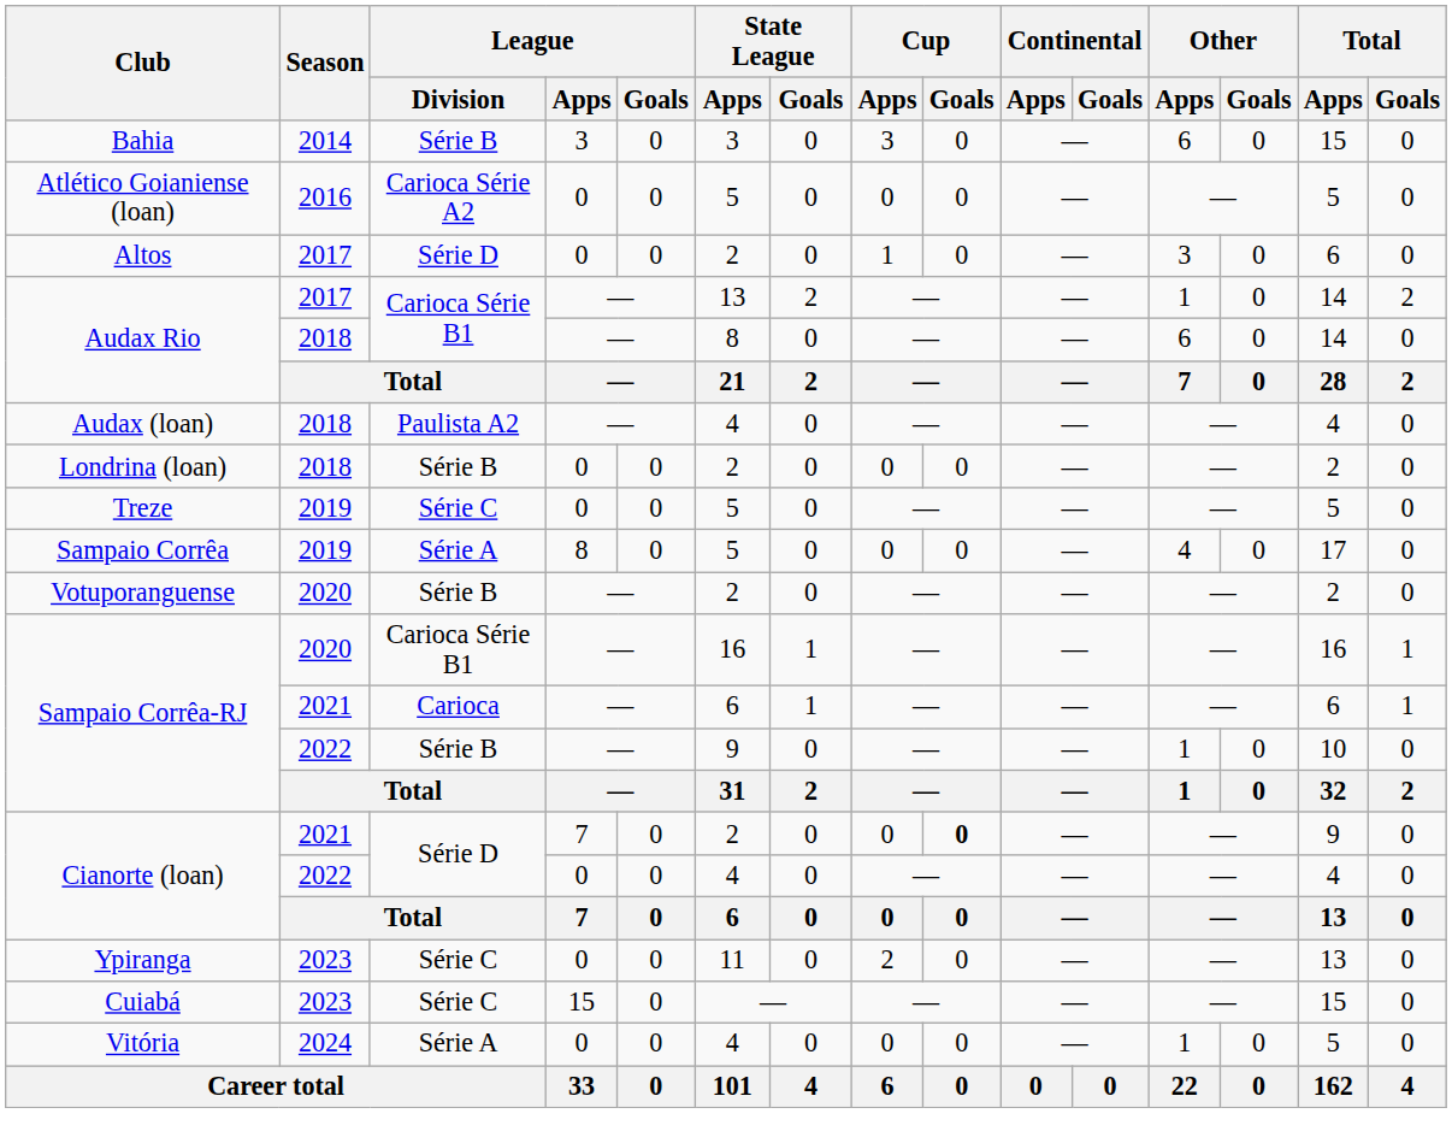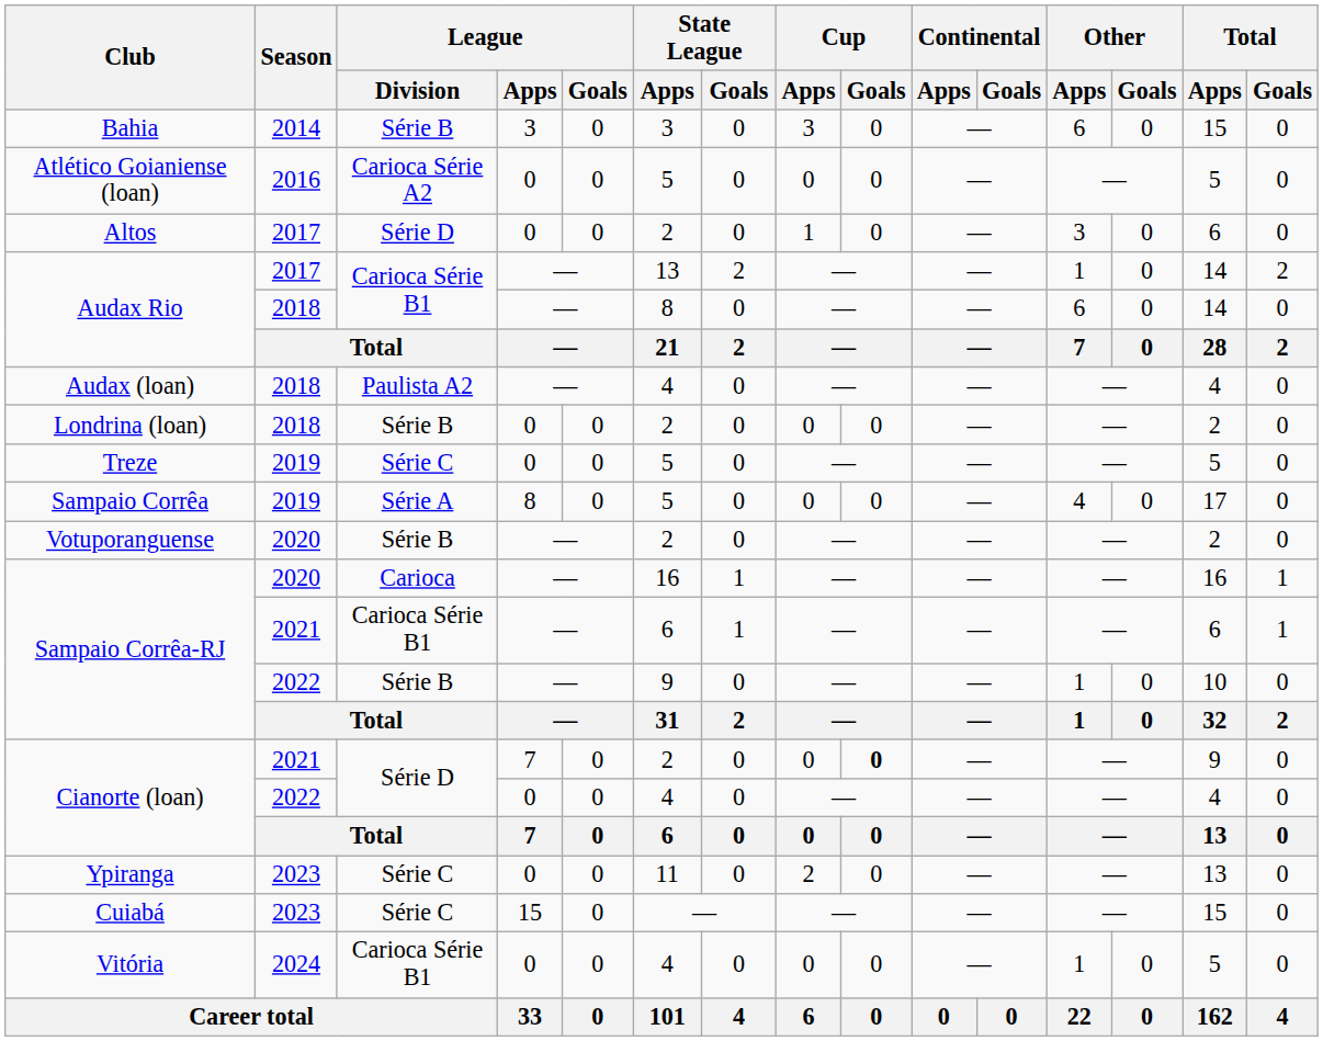Sampaio Corrêa-RJ / 2020 | League / Division: Carioca Série B1 -> Carioca
Sampaio Corrêa-RJ / 2021 | League / Division: Carioca -> Carioca Série B1
Vitória | League / Division: Série A -> Carioca Série B1
